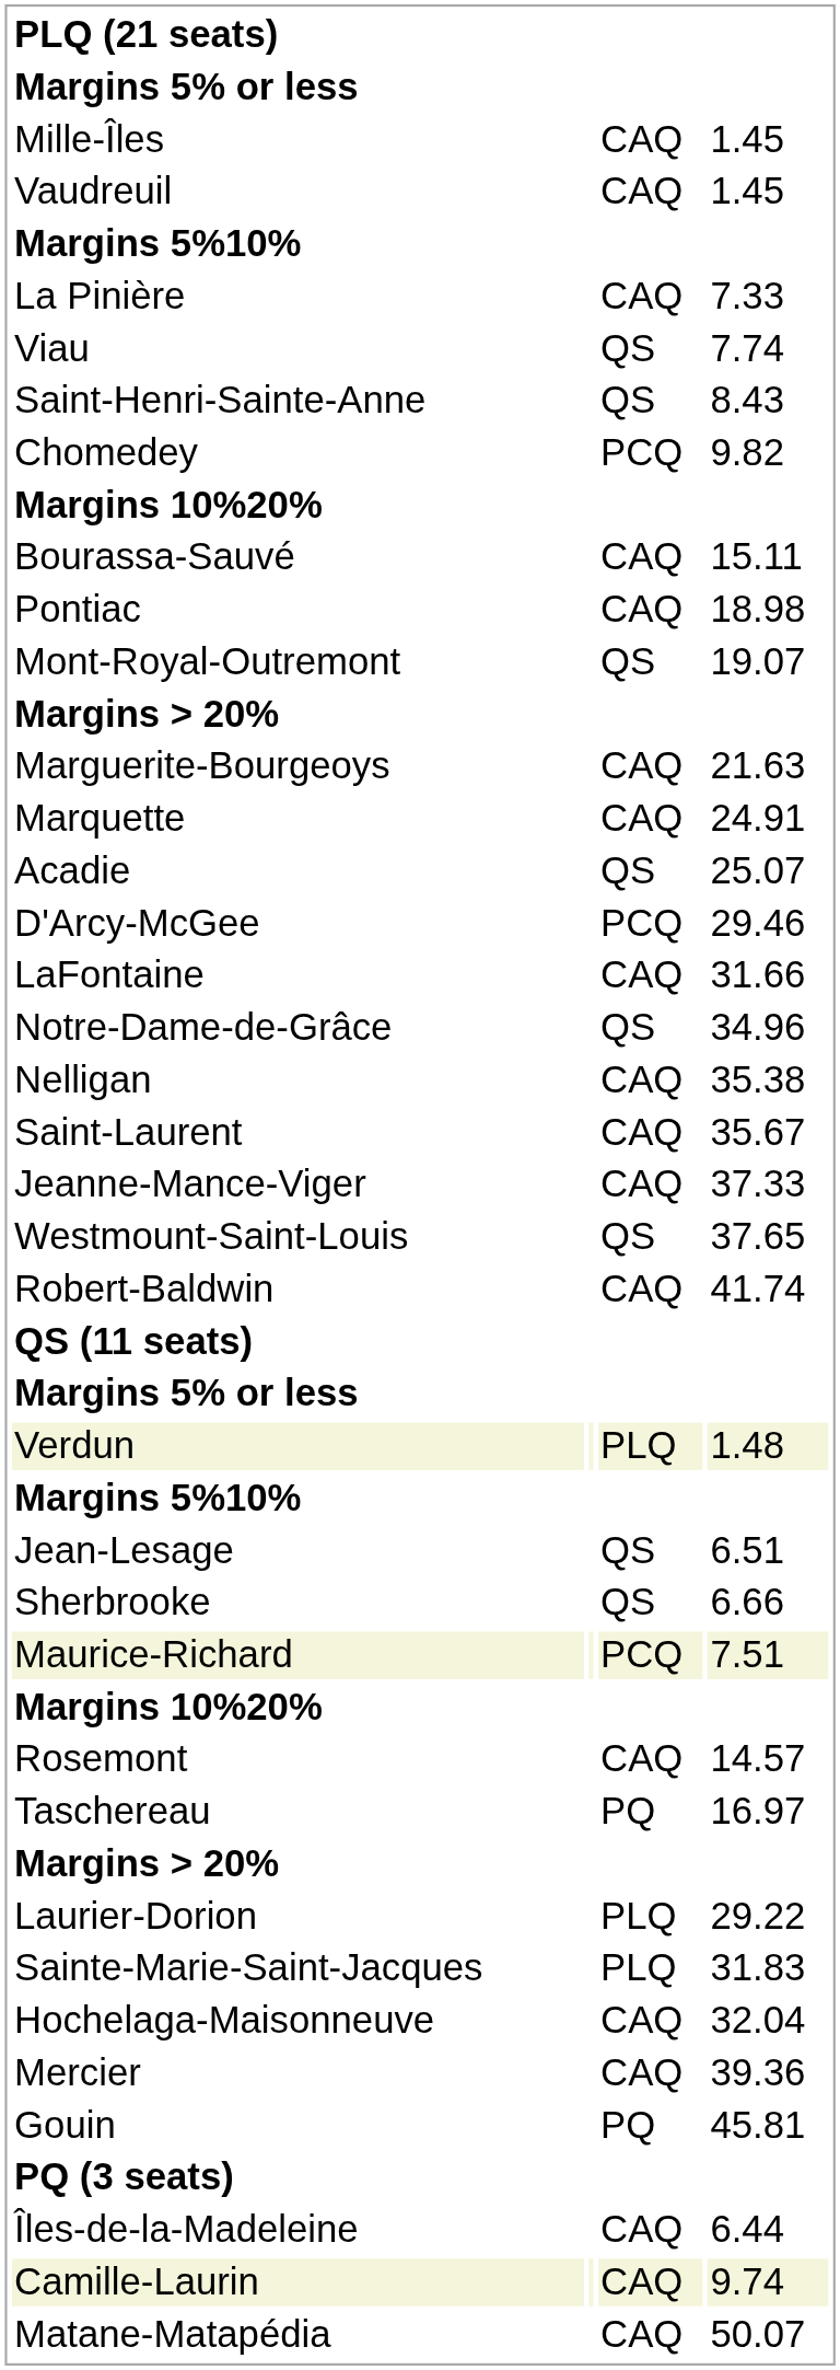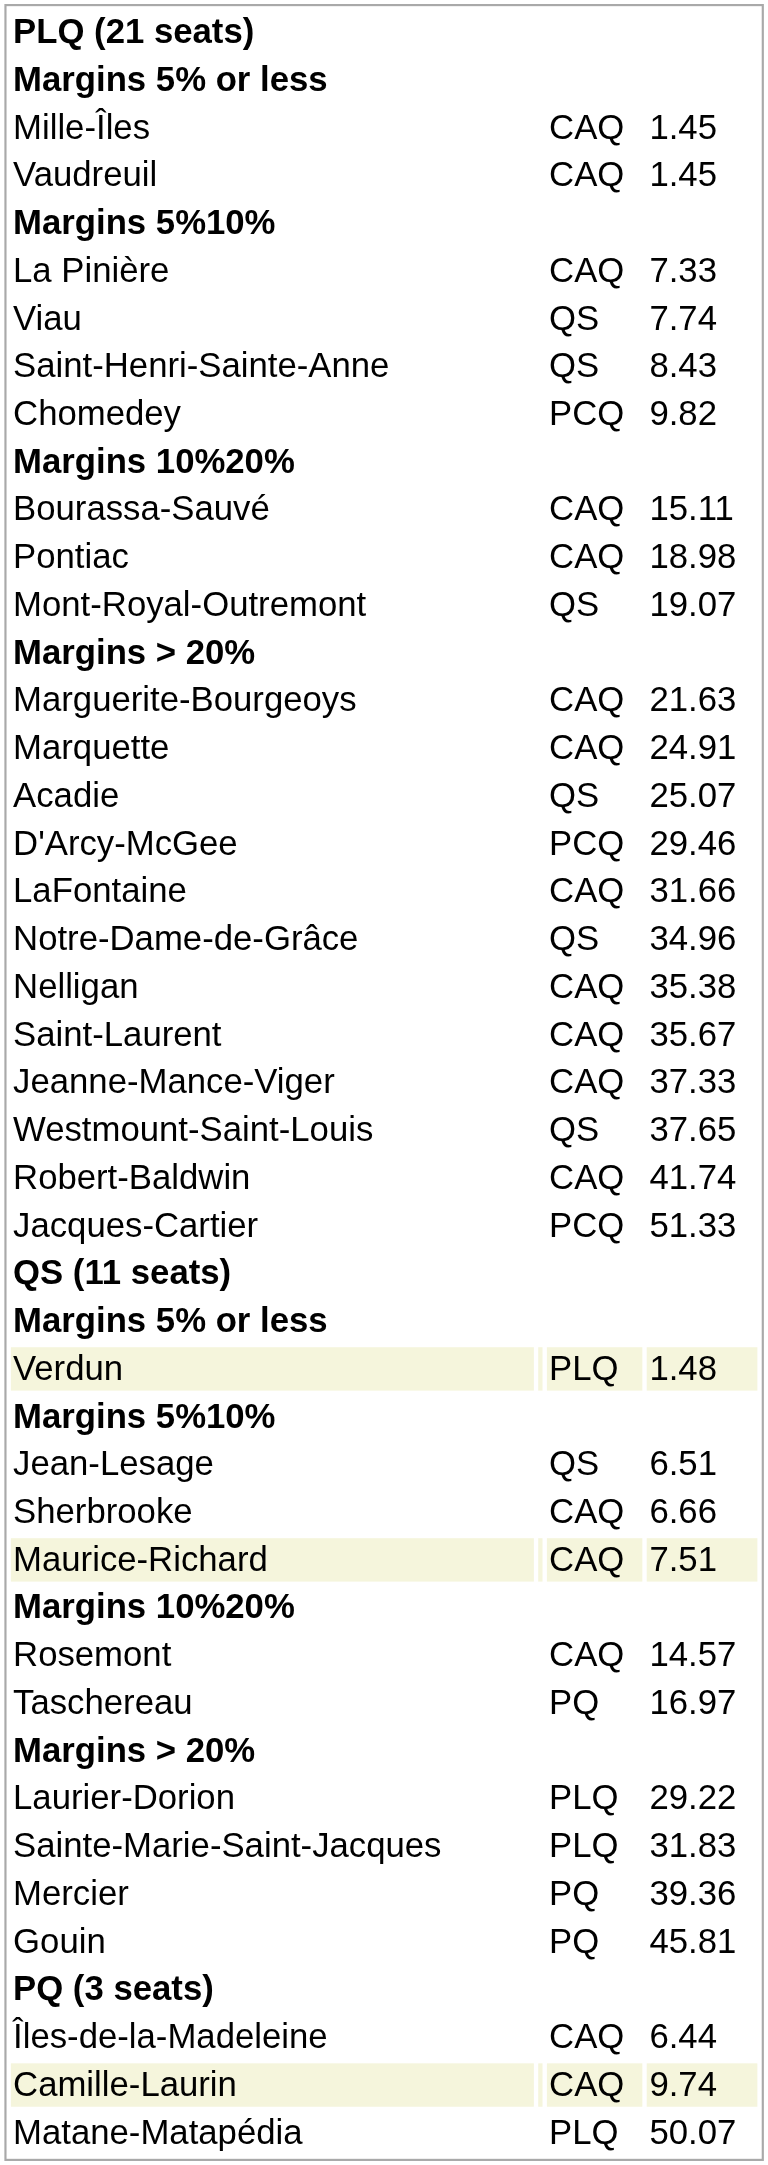+ row: Jacques-Cartier | PCQ | 51.33
Sherbrooke | column 3: QS -> CAQ
Maurice-Richard | column 3: PCQ -> CAQ
- row: Hochelaga-Maisonneuve | CAQ | 32.04
Mercier | column 3: CAQ -> PQ
Matane-Matapédia | column 3: CAQ -> PLQ
